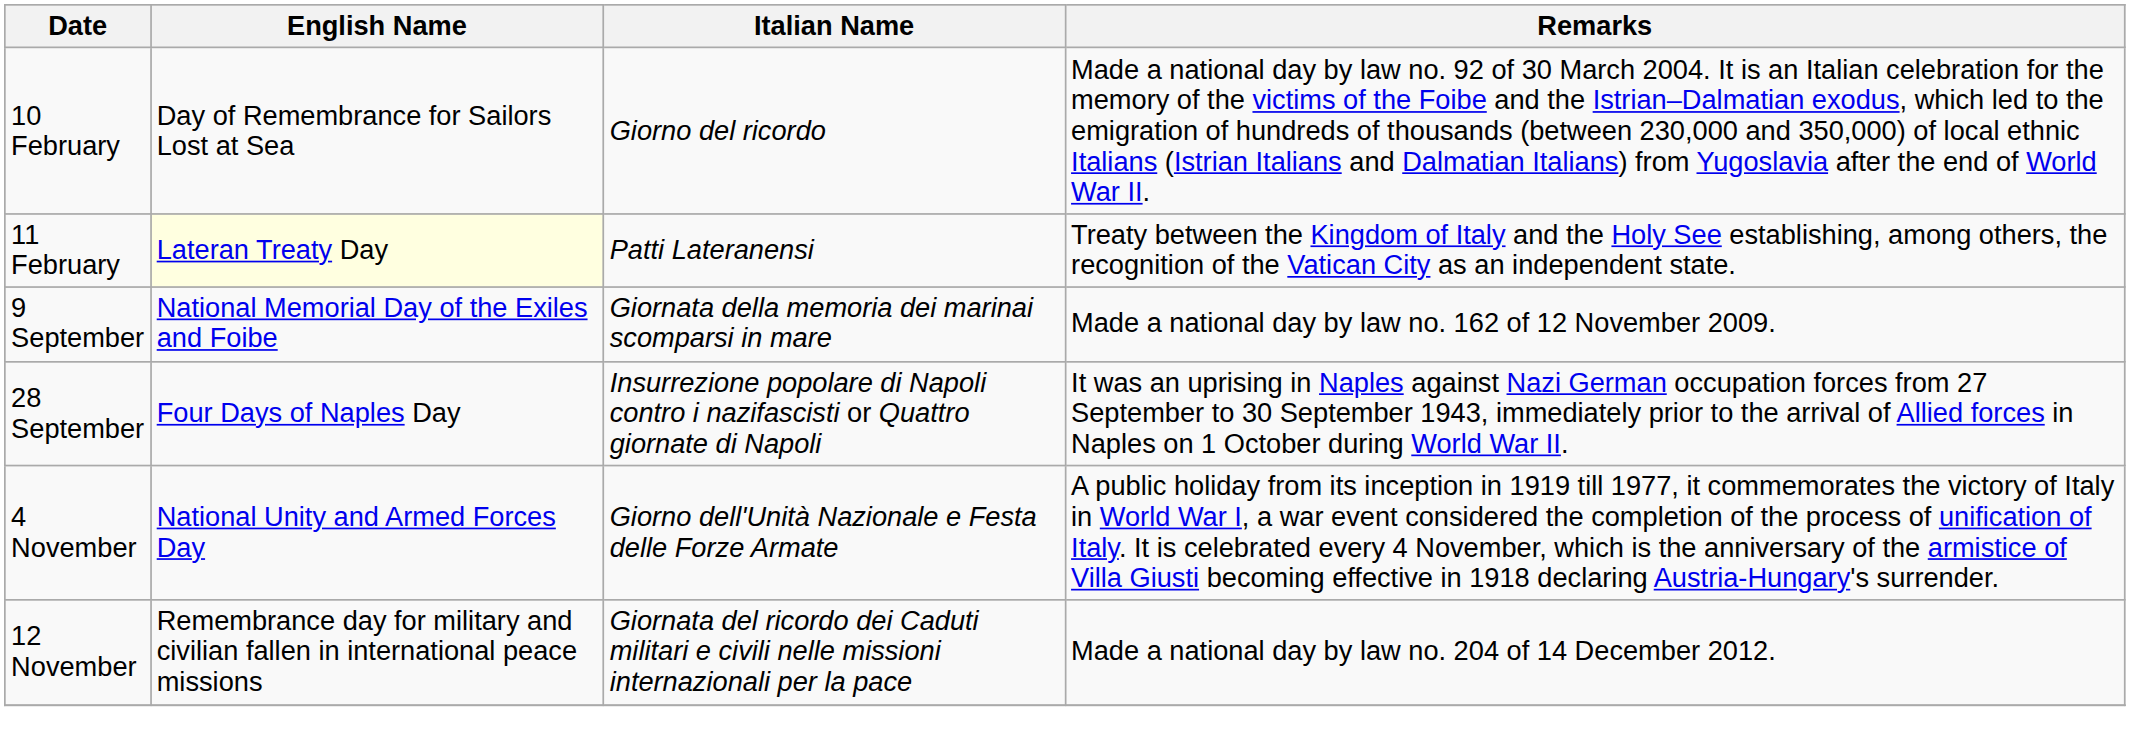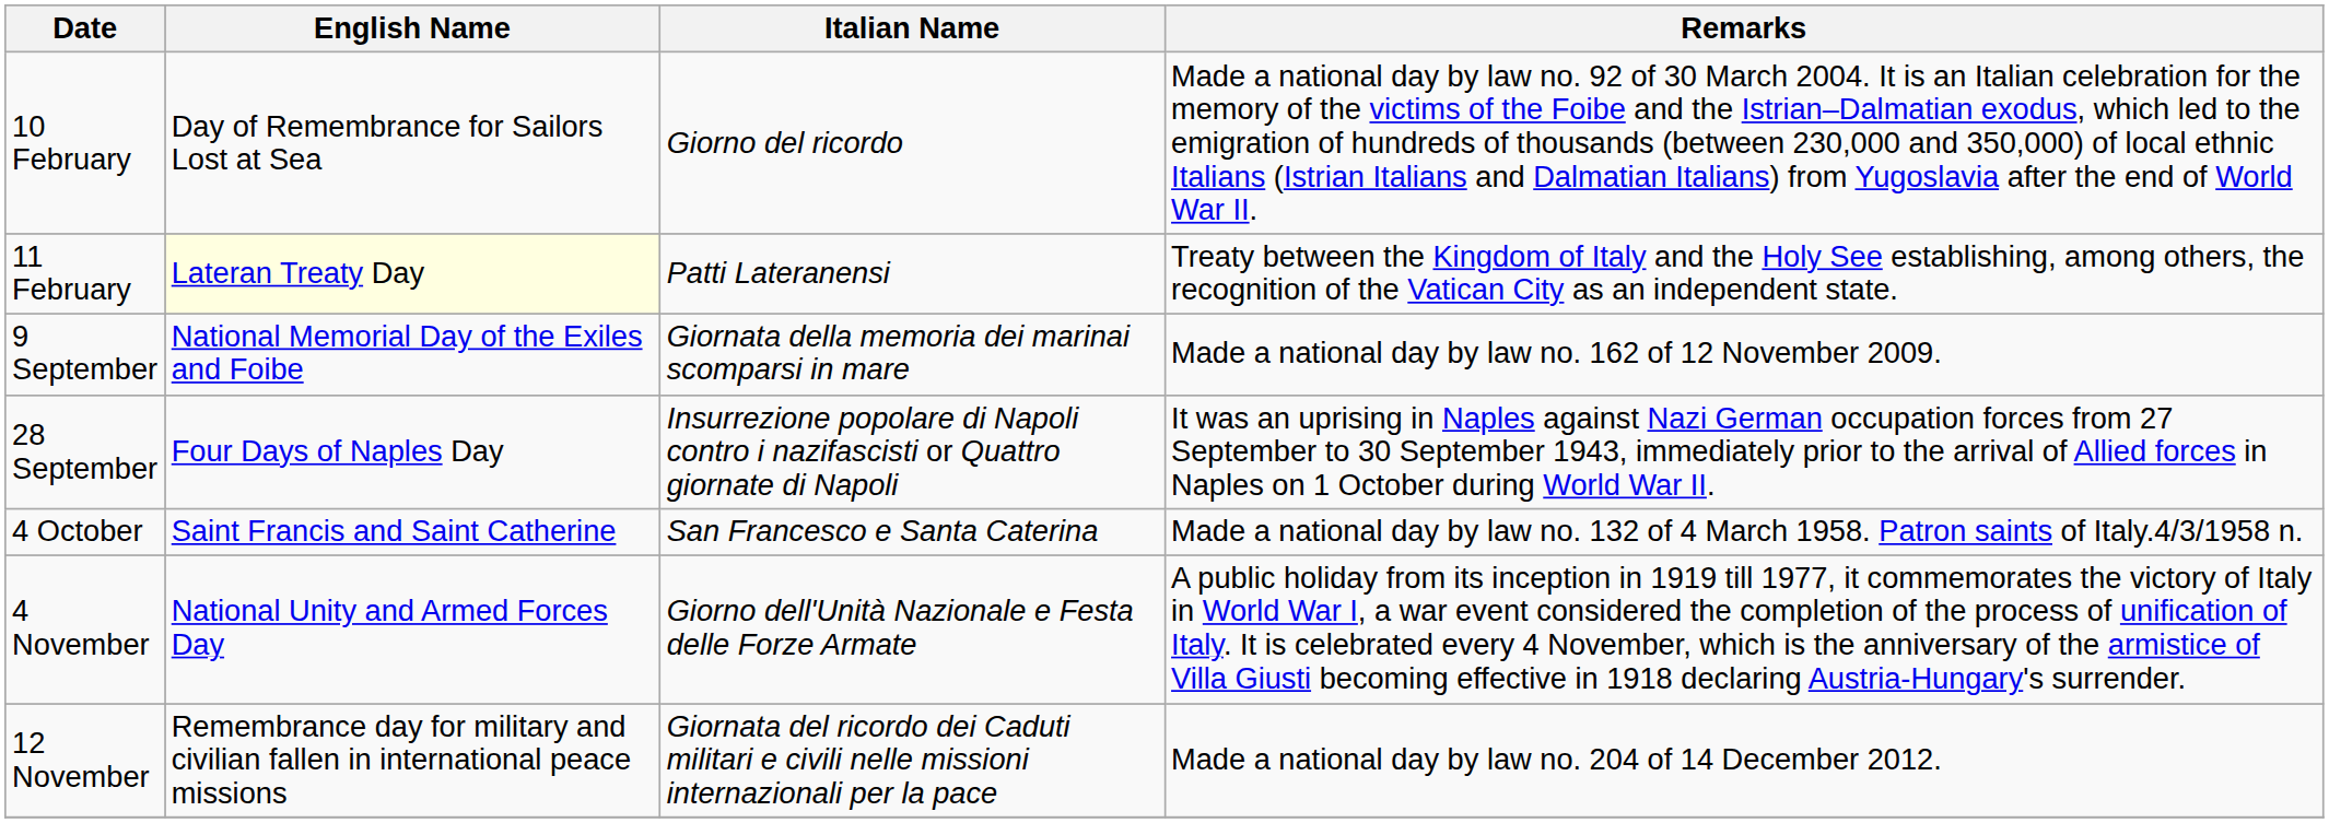+ row: 4 October | Saint Francis and Saint Catherine | San Francesco e Santa Caterina | Made a national day by law no. 132 of 4 March 1958. Patron saints of Italy.4/3/1958 n.
